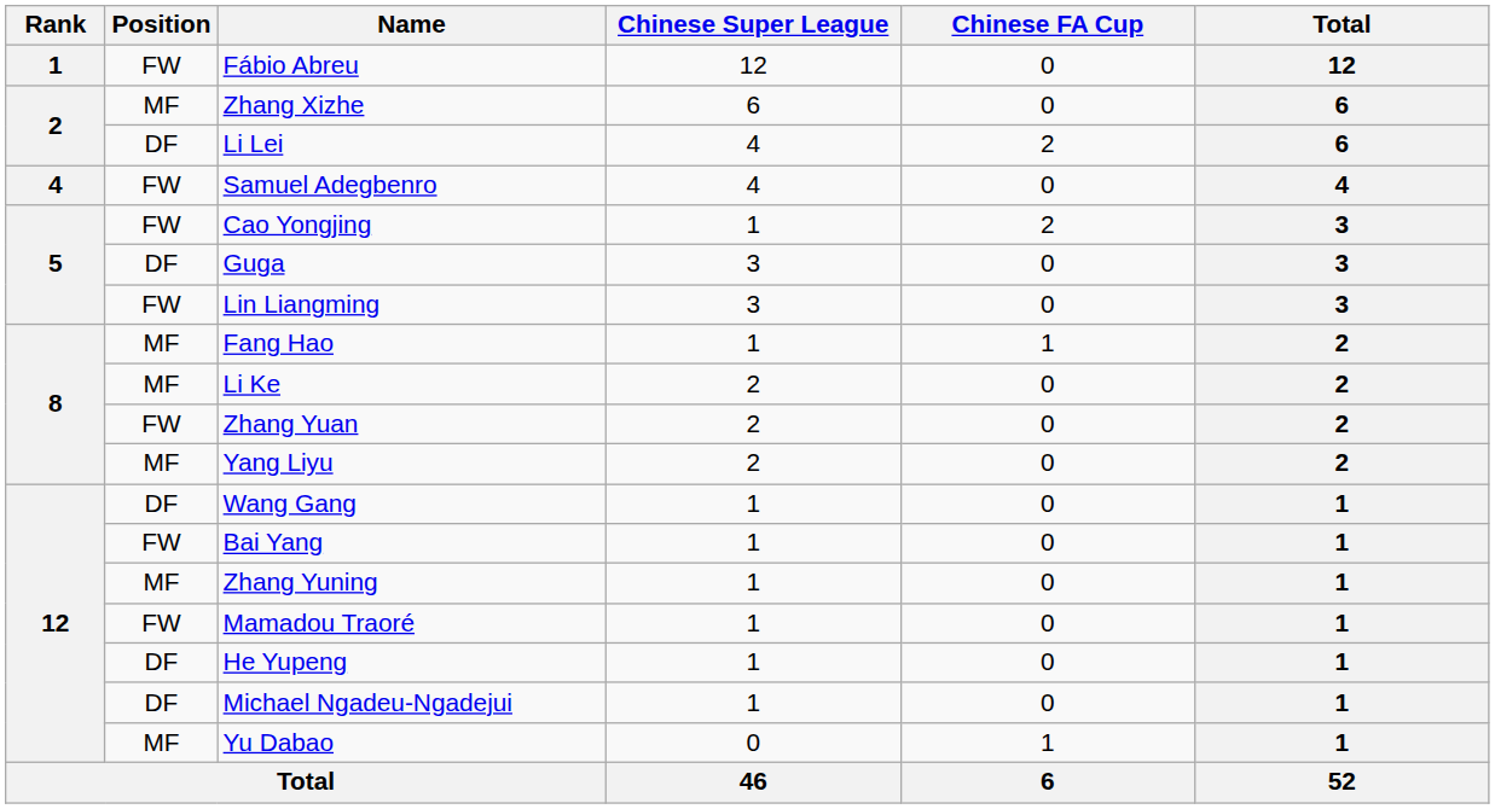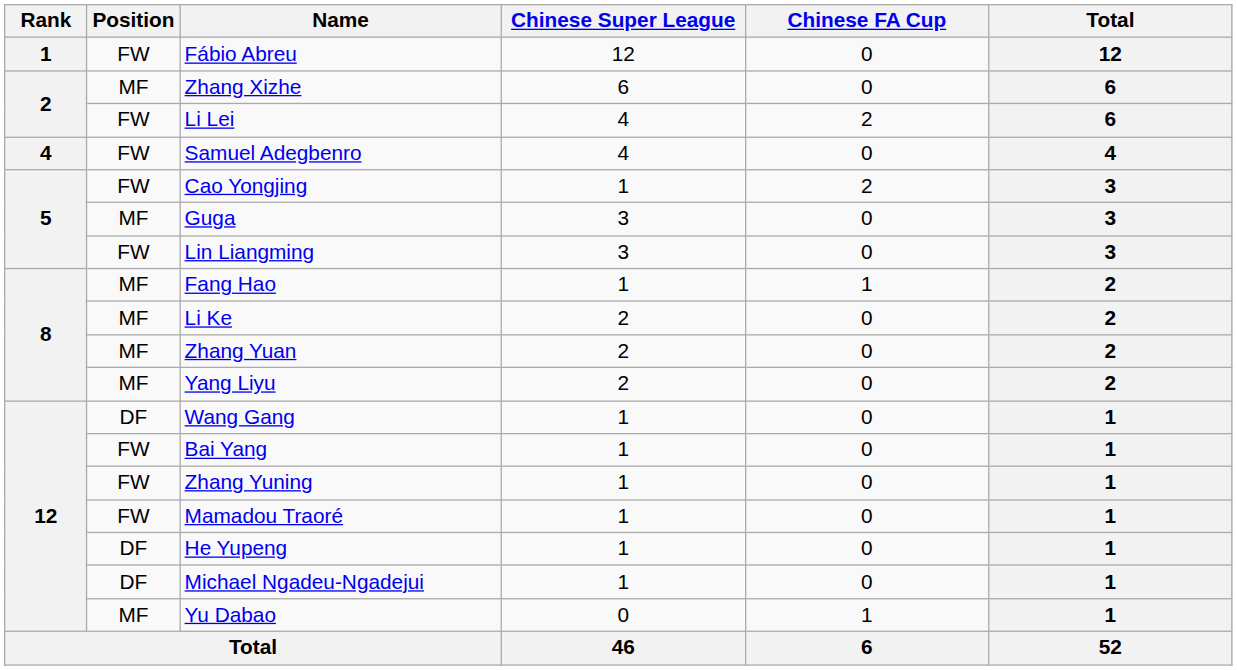Li Lei | Position: DF -> FW
Guga | Position: DF -> MF
Zhang Yuan | Position: FW -> MF
Zhang Yuning | Position: MF -> FW
